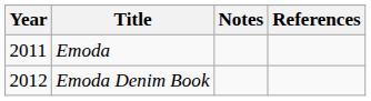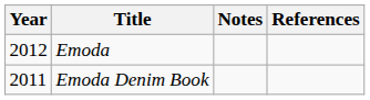Emoda | Year: 2011 -> 2012
Emoda Denim Book | Year: 2012 -> 2011
